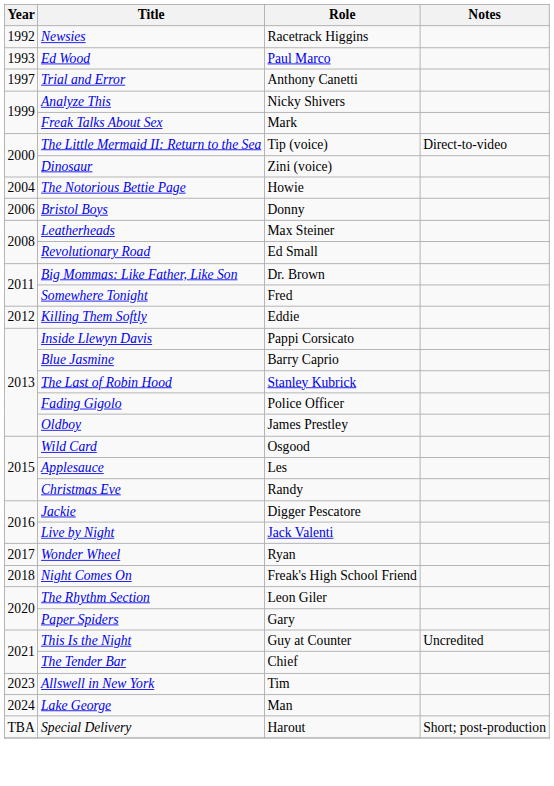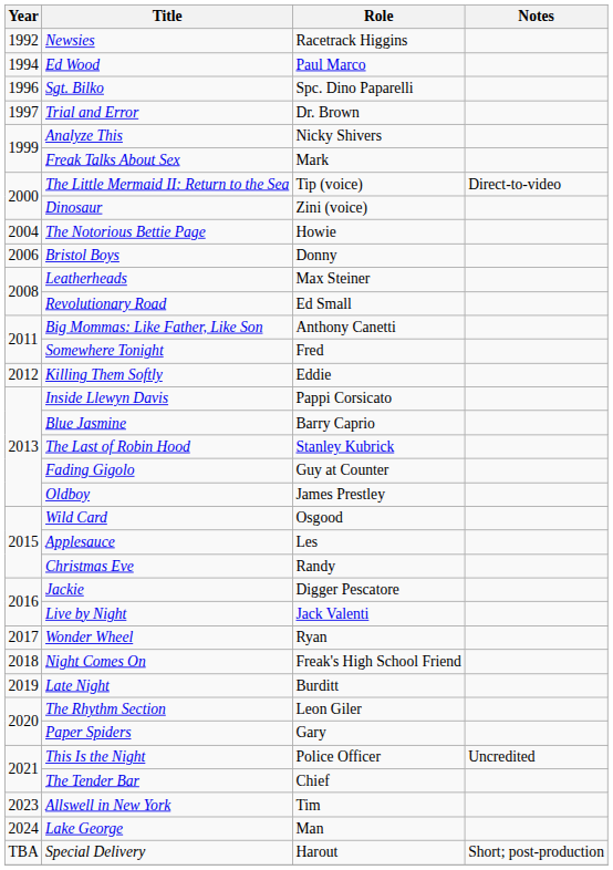Ed Wood | Year: 1993 -> 1994
+ row: 1996 | Sgt. Bilko | Spc. Dino Paparelli
Trial and Error | Role: Anthony Canetti -> Dr. Brown
Big Mommas: Like Father, Like Son | Role: Dr. Brown -> Anthony Canetti
Fading Gigolo | Role: Police Officer -> Guy at Counter
+ row: 2019 | Late Night | Burditt
This Is the Night | Role: Guy at Counter -> Police Officer
